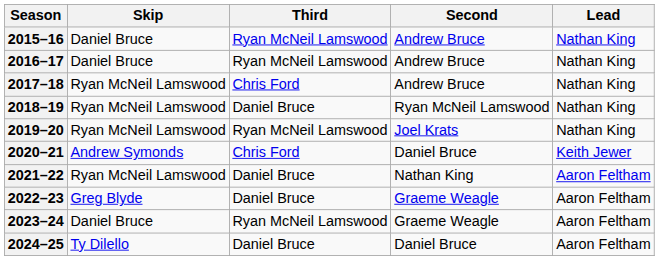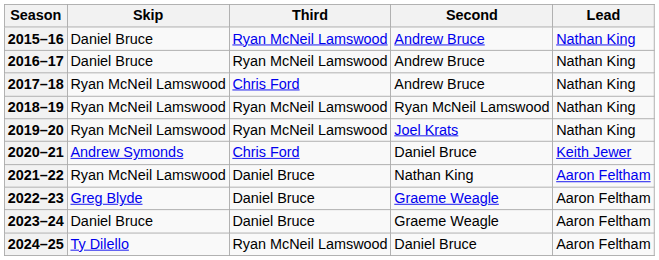2018–19 | Third: Daniel Bruce -> Ryan McNeil Lamswood
2023–24 | Third: Ryan McNeil Lamswood -> Daniel Bruce
2024–25 | Third: Daniel Bruce -> Ryan McNeil Lamswood
